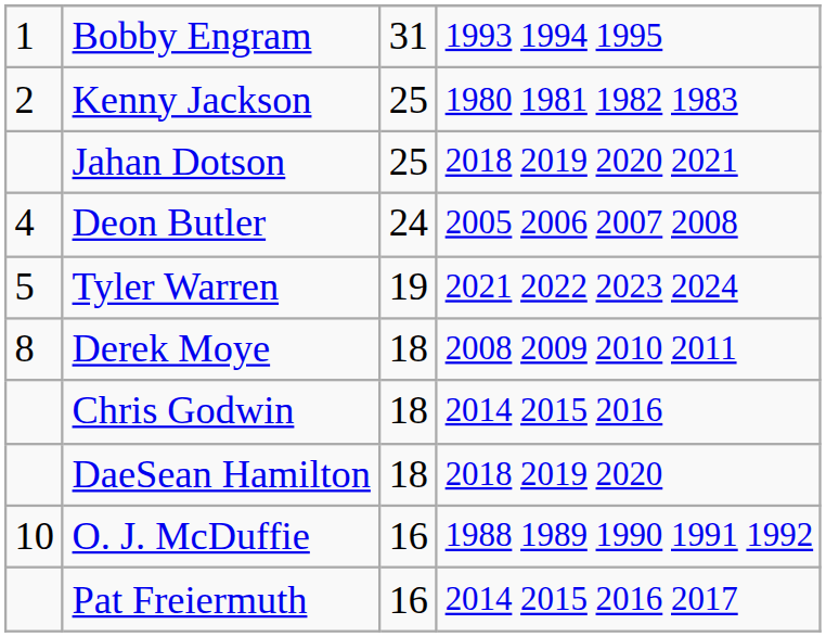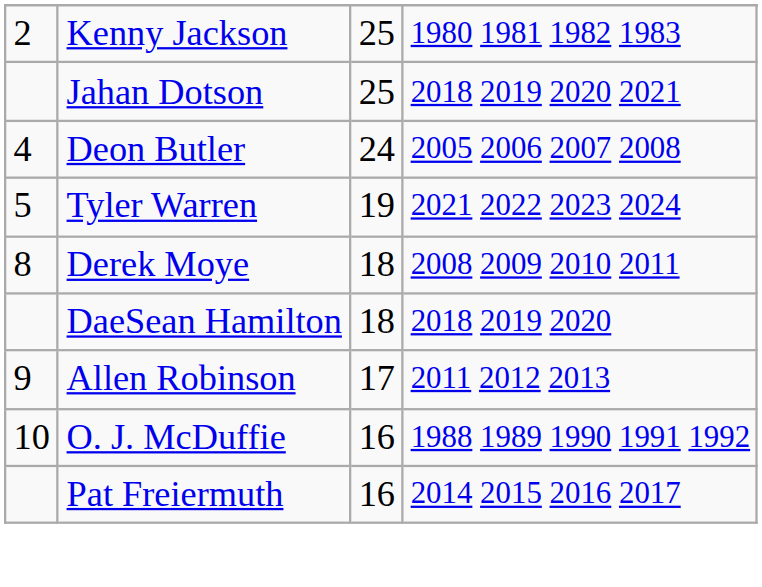- row: 1 | Bobby Engram | 31 | 1993 1994 1995
- row: Chris Godwin | 18 | 2014 2015 2016
+ row: 9 | Allen Robinson | 17 | 2011 2012 2013
